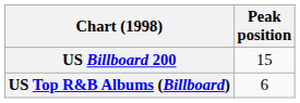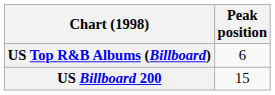rows swapped: US Billboard 200 <-> US Top R&B Albums (Billboard)
